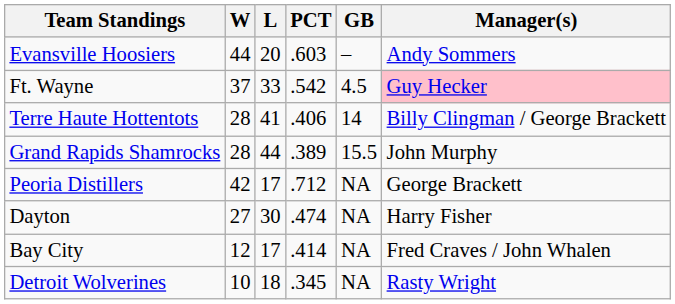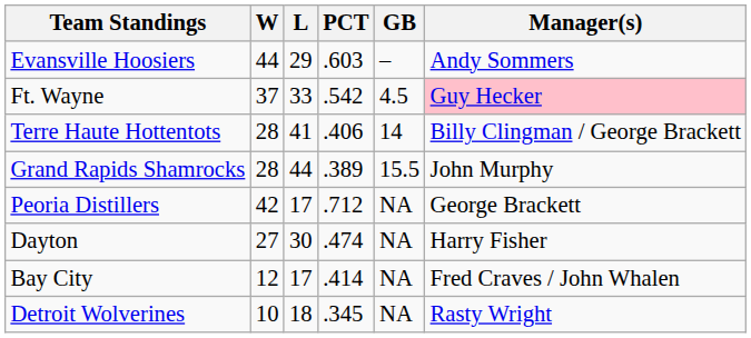Evansville Hoosiers | L: 20 -> 29
